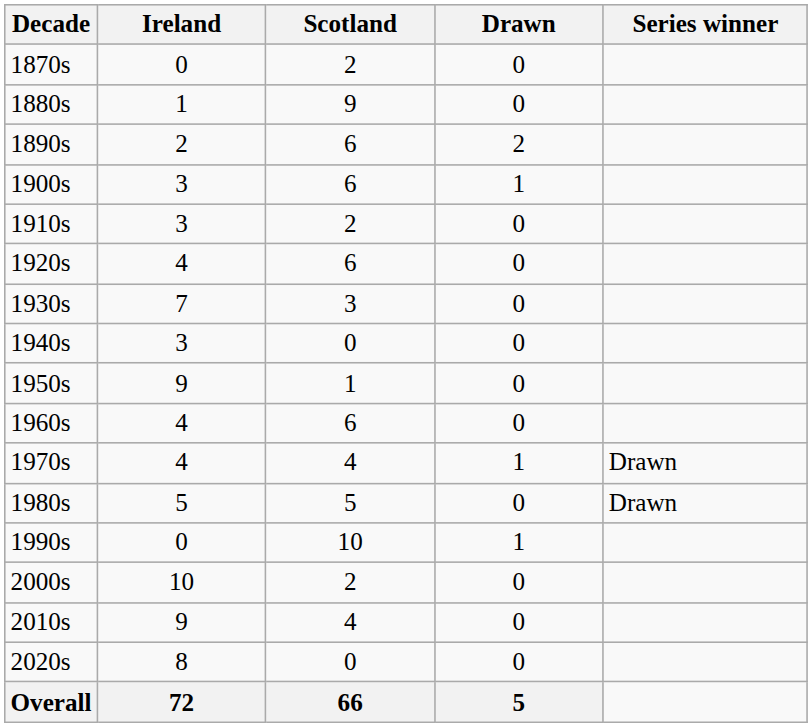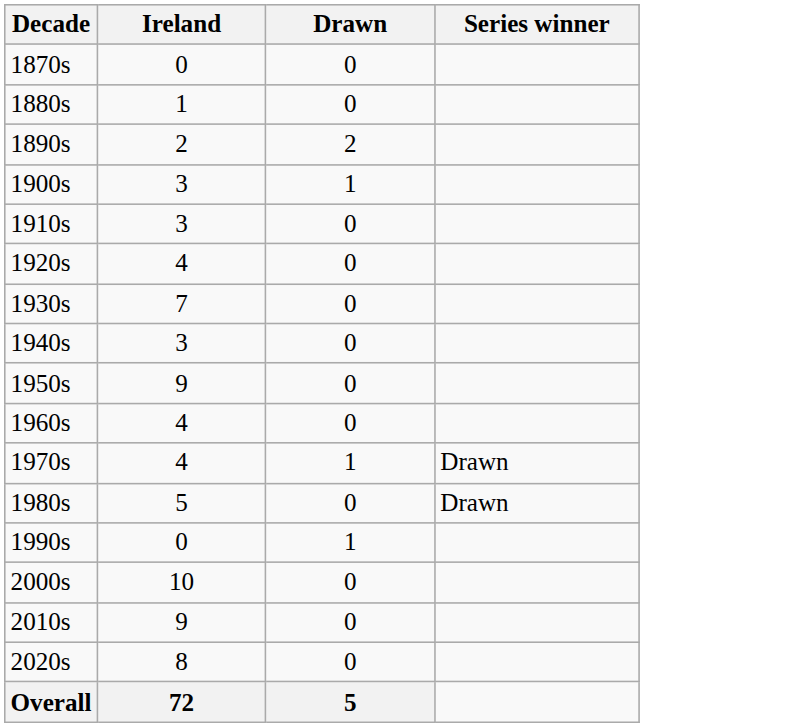- column: Scotland | 2 | 9 | 6 | 6 | 2 | 6 | 3 | 0 | 1 | 6 | 4 | 5 | 10 | 2 | 4 | 0 | 66
